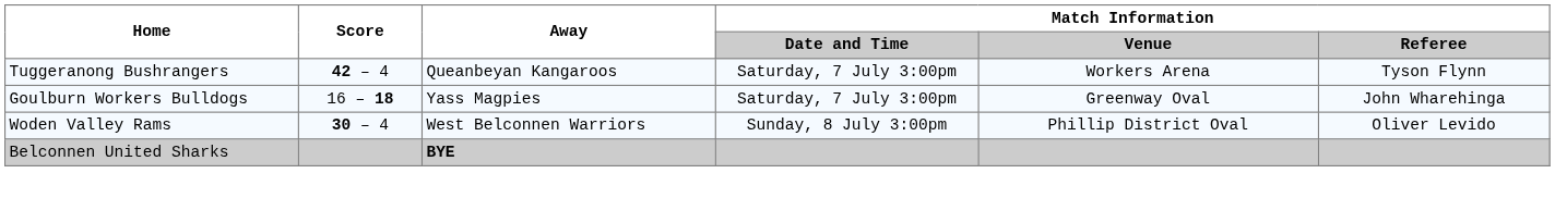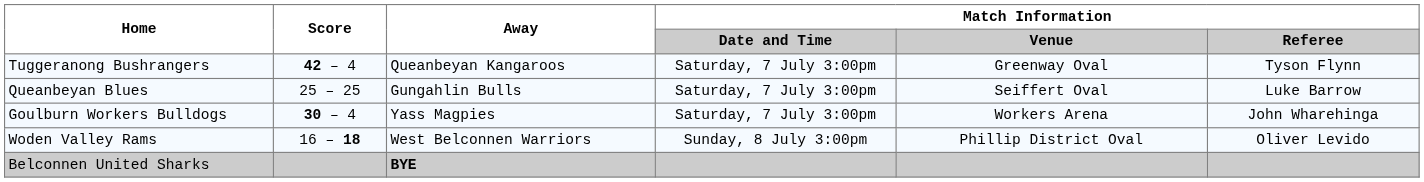Tuggeranong Bushrangers | Match Information / Venue: Workers Arena -> Greenway Oval
+ row: Queanbeyan Blues | 25 – 25 | Gungahlin Bulls | Saturday, 7 July 3:00pm | Seiffert Oval | Luke Barrow
Goulburn Workers Bulldogs | Score: 16 – 18 -> 30 – 4
Goulburn Workers Bulldogs | Match Information / Venue: Greenway Oval -> Workers Arena
Woden Valley Rams | Score: 30 – 4 -> 16 – 18
